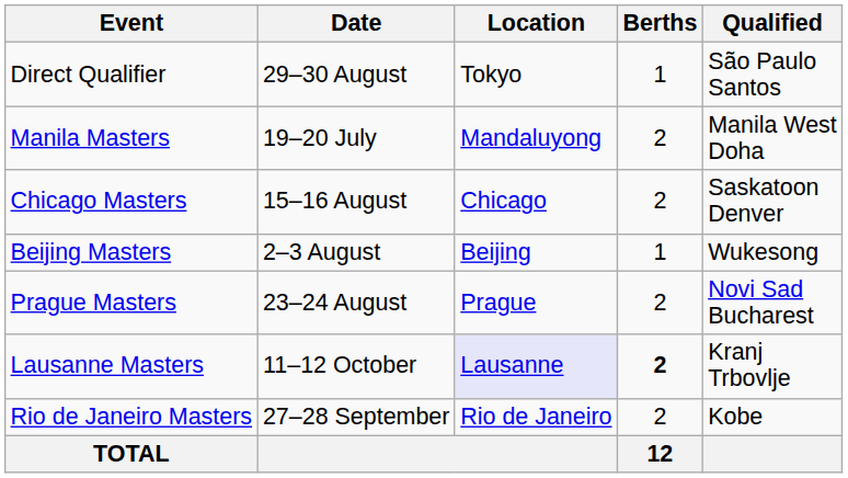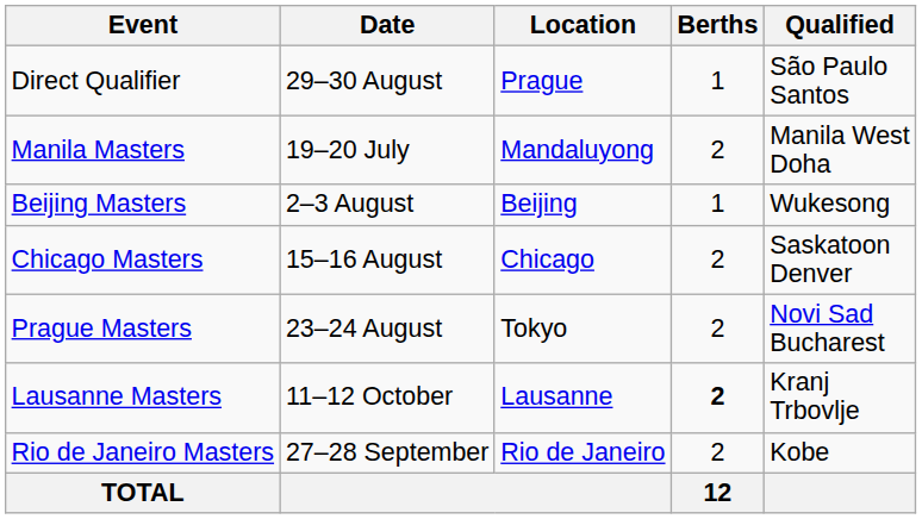Direct Qualifier | Location: Tokyo -> Prague
rows swapped: Beijing Masters <-> Chicago Masters
Prague Masters | Location: Prague -> Tokyo
Lausanne Masters | Location: lavender background -> no background
